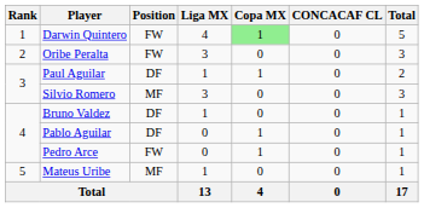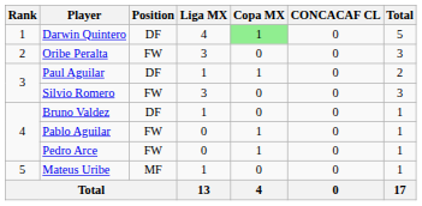Darwin Quintero | Position: FW -> DF
Silvio Romero | Position: MF -> FW
Pablo Aguilar | Position: DF -> FW
